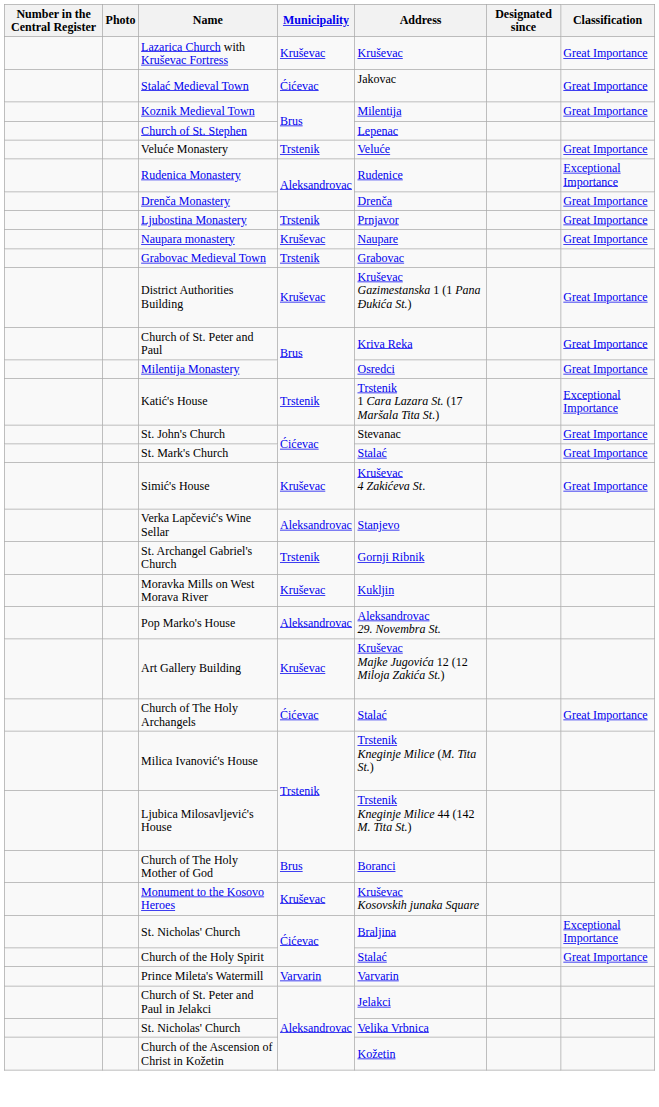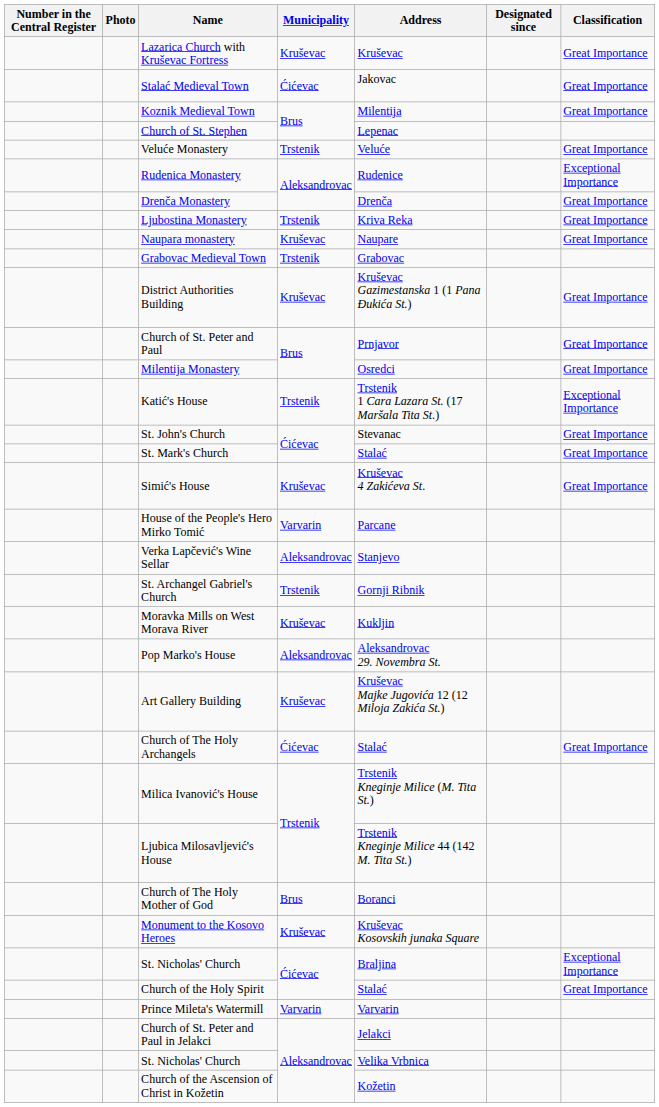Ljubostina Monastery | Address: Prnjavor -> Kriva Reka
Church of St. Peter and Paul | Address: Kriva Reka -> Prnjavor
+ row: House of the People's Hero Mirko Tomić | Varvarin | Parcane
